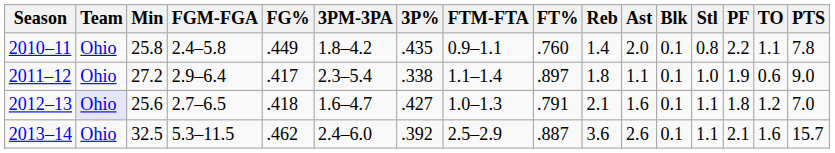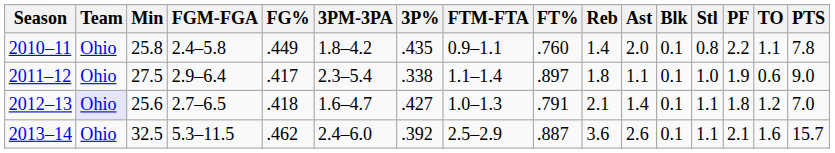2011–12 | Min: 27.2 -> 27.5
2012–13 | Ast: 1.6 -> 1.4
